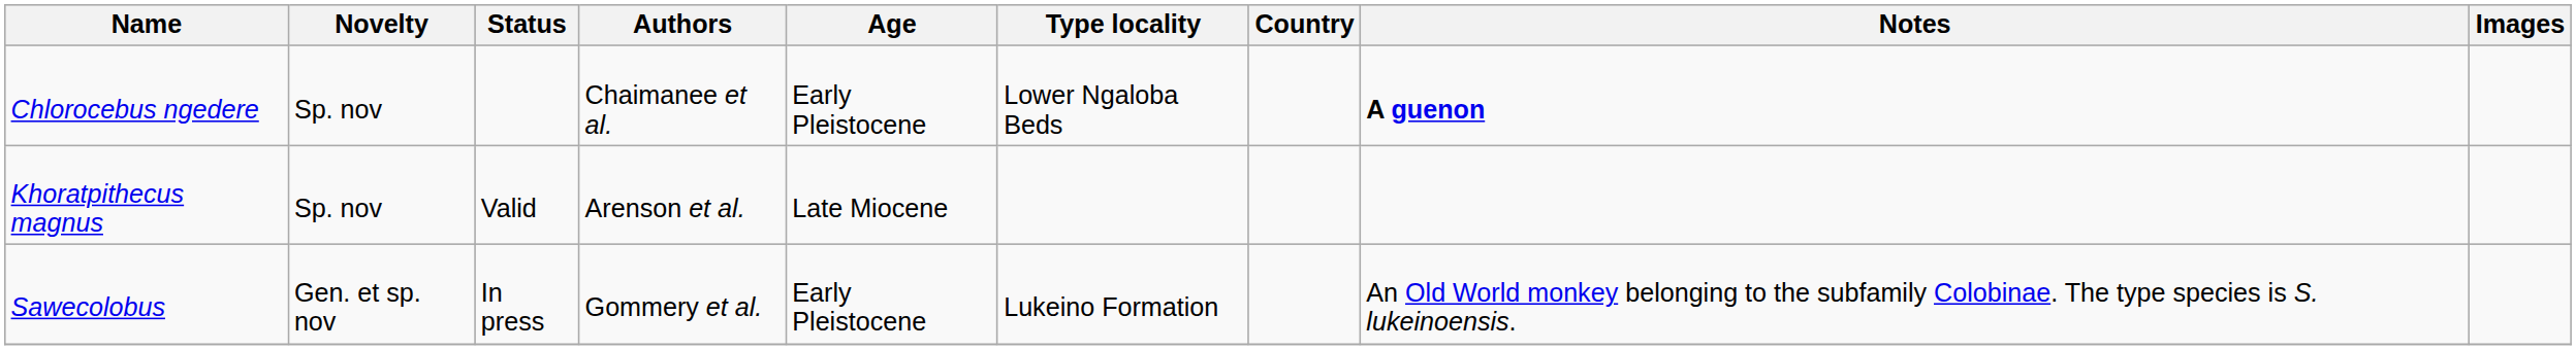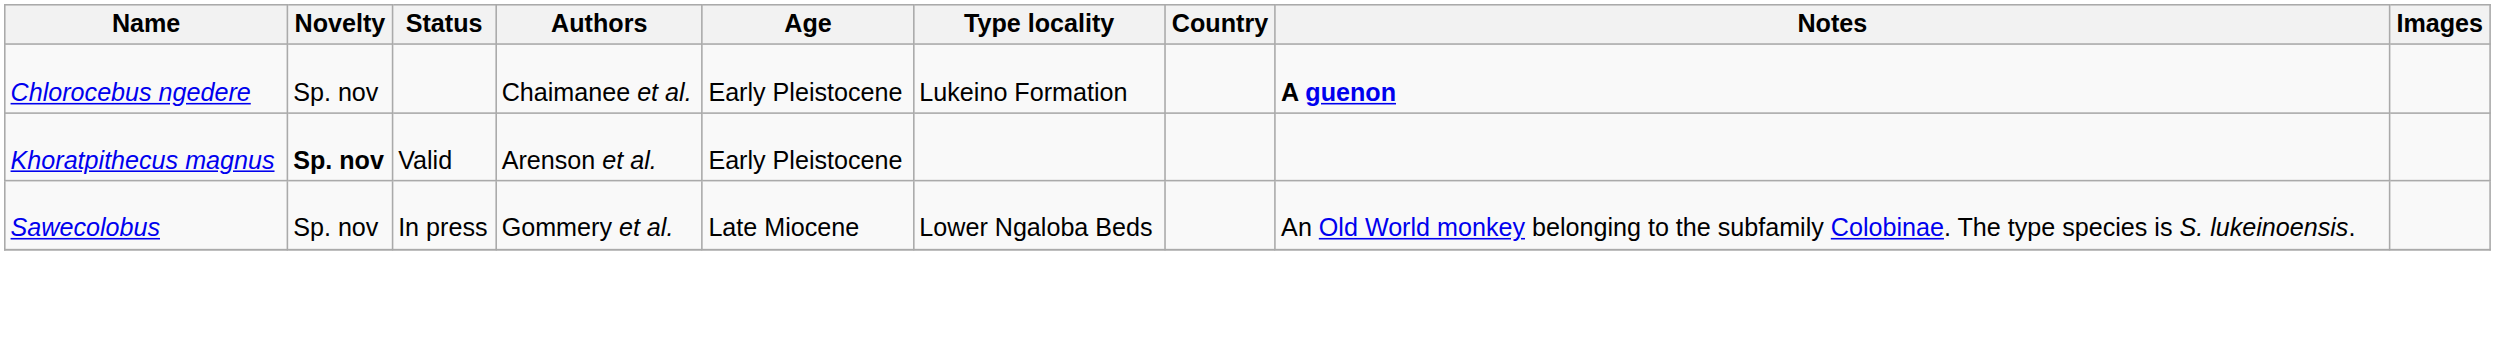Chlorocebus ngedere | Type locality: Lower Ngaloba Beds -> Lukeino Formation
Khoratpithecus magnus | Novelty: normal -> bold
Khoratpithecus magnus | Age: Late Miocene -> Early Pleistocene
Sawecolobus | Novelty: Gen. et sp. nov -> Sp. nov
Sawecolobus | Age: Early Pleistocene -> Late Miocene
Sawecolobus | Type locality: Lukeino Formation -> Lower Ngaloba Beds
